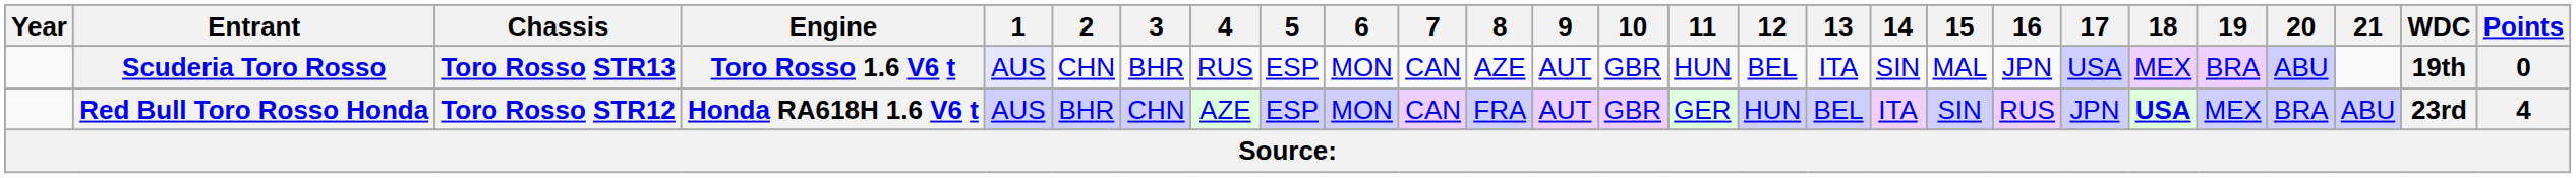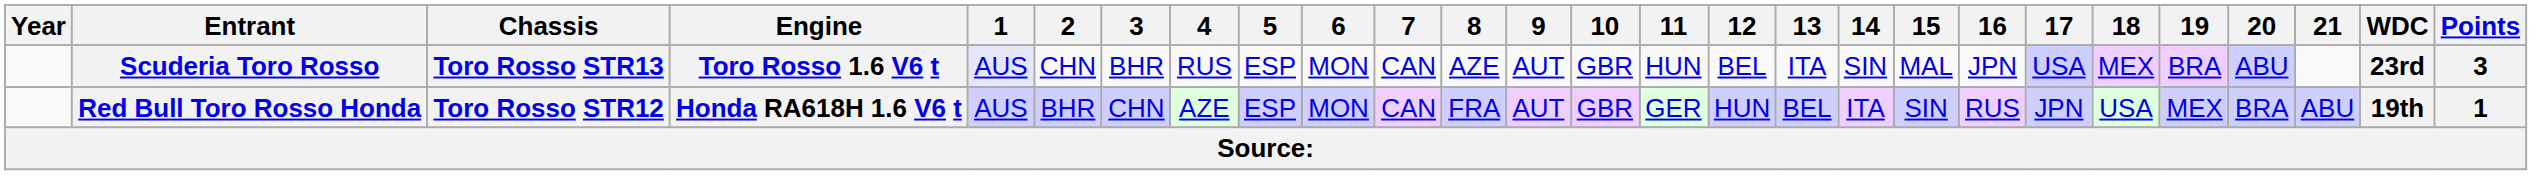Scuderia Toro Rosso | WDC: 19th -> 23rd
Scuderia Toro Rosso | Points: 0 -> 3
Red Bull Toro Rosso Honda | 18: bold -> normal
Red Bull Toro Rosso Honda | WDC: 23rd -> 19th
Red Bull Toro Rosso Honda | Points: 4 -> 1
